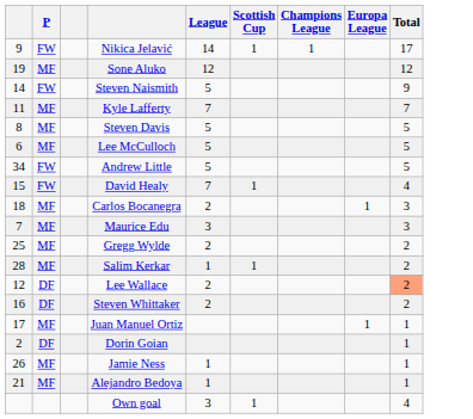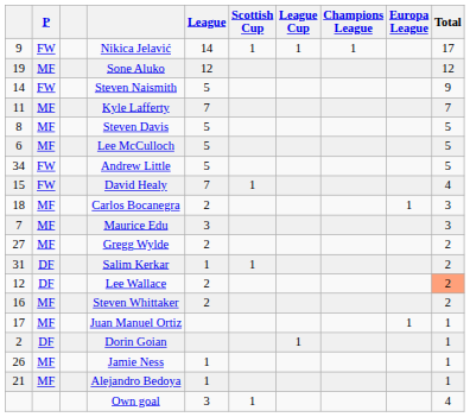+ column: League Cup | 1 | 1
Gregg Wylde | column 1: 25 -> 27
Salim Kerkar | column 1: 28 -> 31
Salim Kerkar | P: MF -> DF
Steven Whittaker | P: DF -> MF
